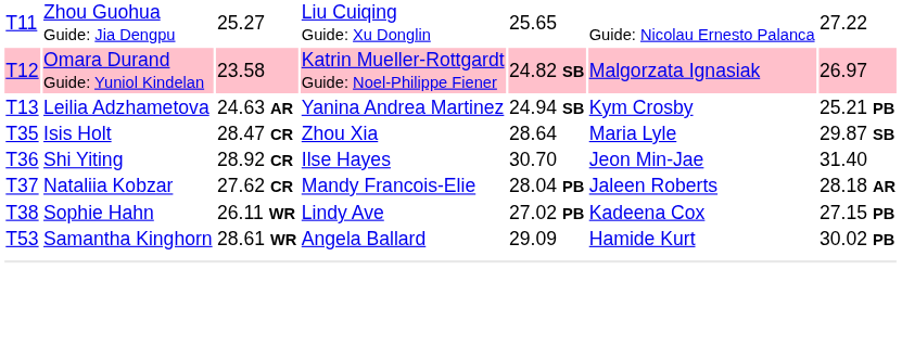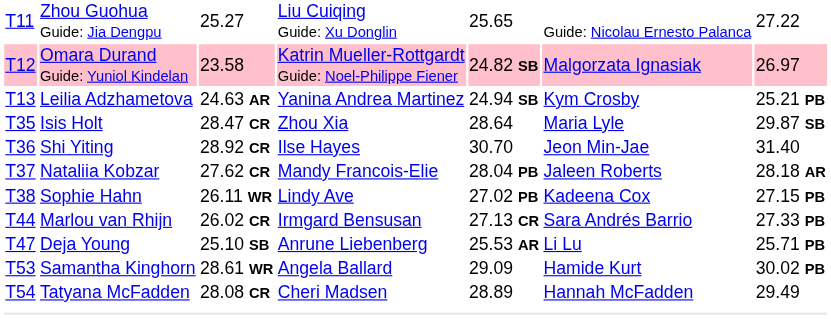+ row: T44 | Marlou van Rhijn | 26.02 CR | Irmgard Bensusan | 27.13 CR | Sara Andrés Barrio | 27.33 PB
+ row: T47 | Deja Young | 25.10 SB | Anrune Liebenberg | 25.53 AR | Li Lu | 25.71 PB
+ row: T54 | Tatyana McFadden | 28.08 CR | Cheri Madsen | 28.89 | Hannah McFadden | 29.49
